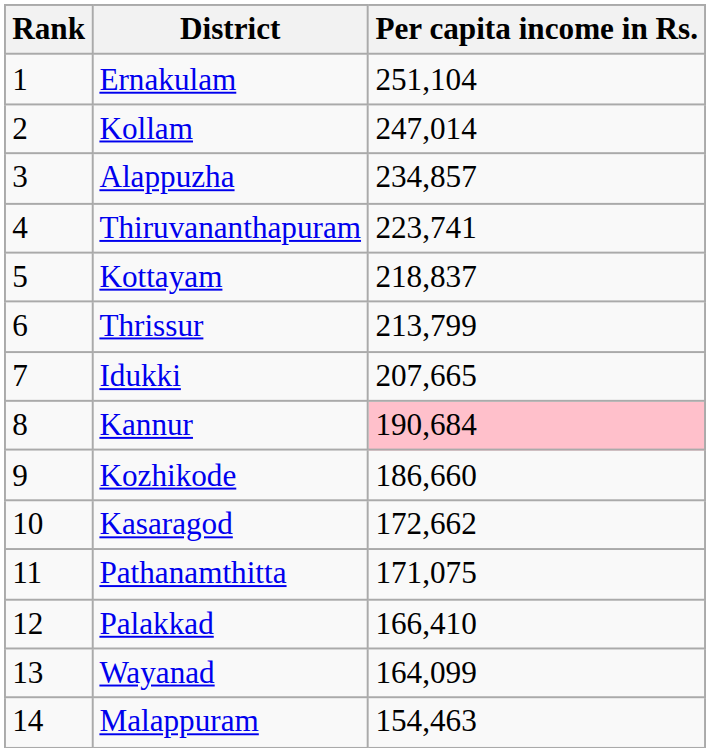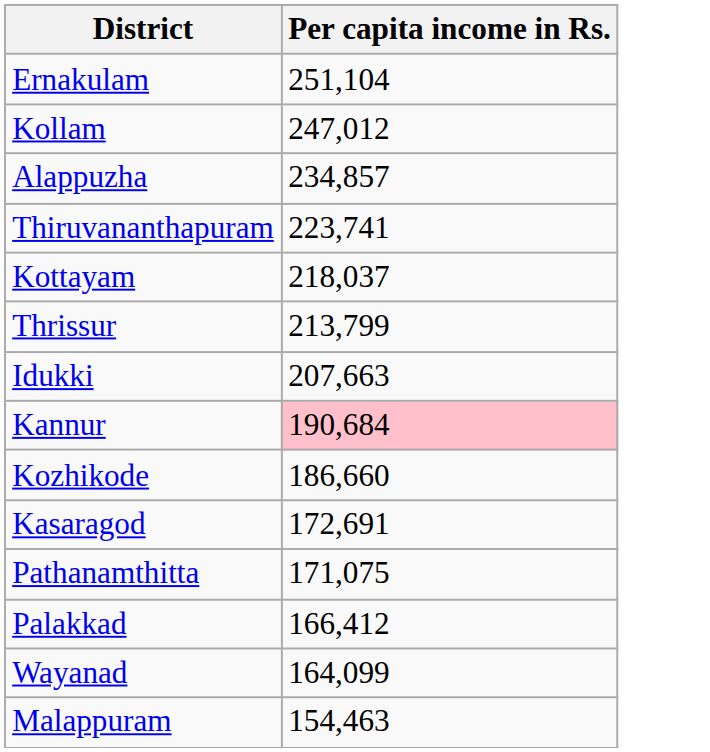- column: Rank | 1 | 2 | 3 | 4 | 5 | 6 | 7 | 8 | 9 | 10 | 11 | 12 | 13 | 14
Kollam | Per capita income in Rs.: 247,014 -> 247,012
Kottayam | Per capita income in Rs.: 218,837 -> 218,037
Idukki | Per capita income in Rs.: 207,665 -> 207,663
Kasaragod | Per capita income in Rs.: 172,662 -> 172,691
Palakkad | Per capita income in Rs.: 166,410 -> 166,412
